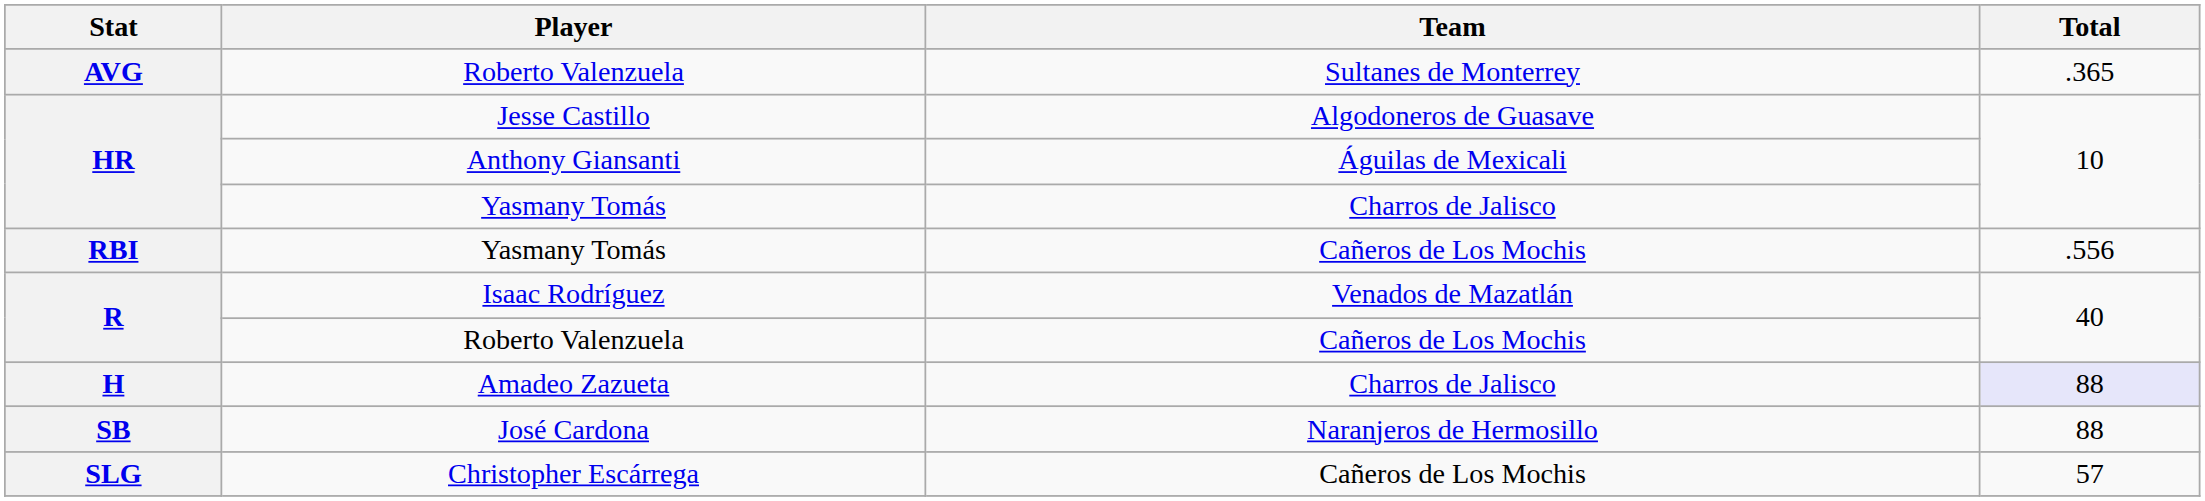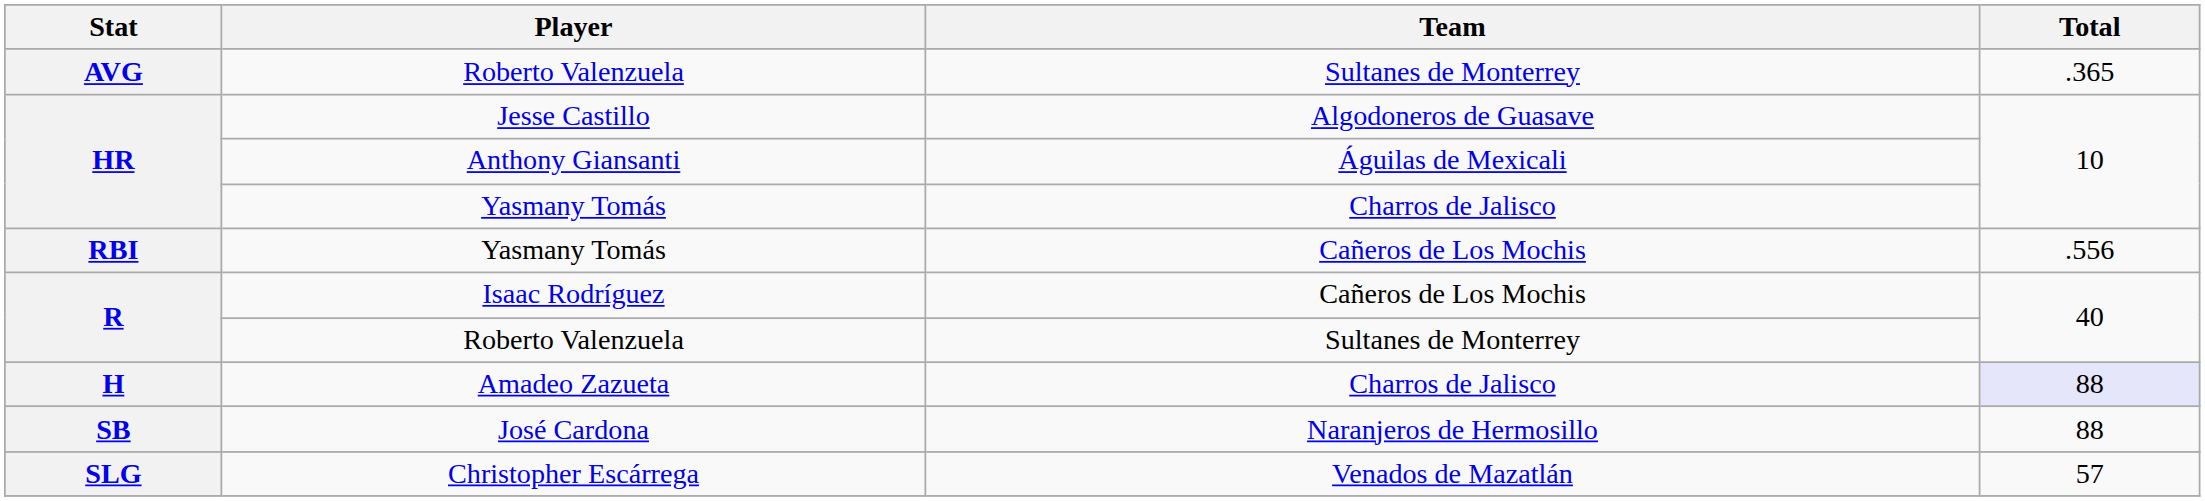Isaac Rodríguez | Team: Venados de Mazatlán -> Cañeros de Los Mochis
R / Roberto Valenzuela | Team: Cañeros de Los Mochis -> Sultanes de Monterrey
Christopher Escárrega | Team: Cañeros de Los Mochis -> Venados de Mazatlán
